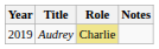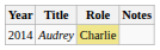Audrey | Year: 2019 -> 2014
